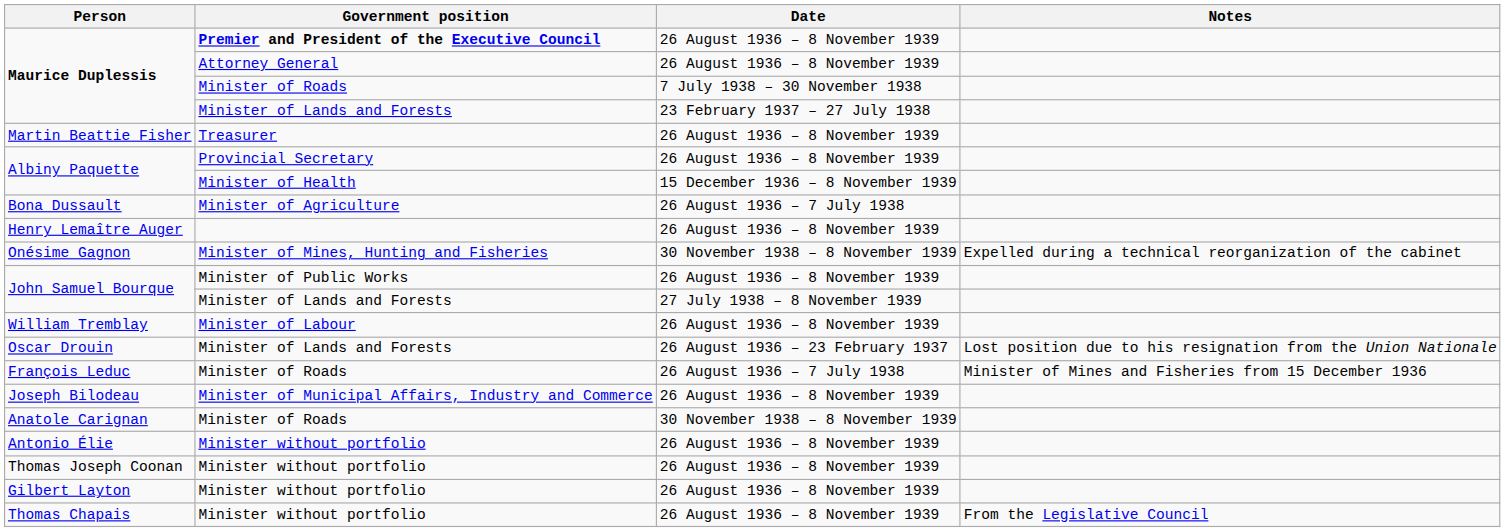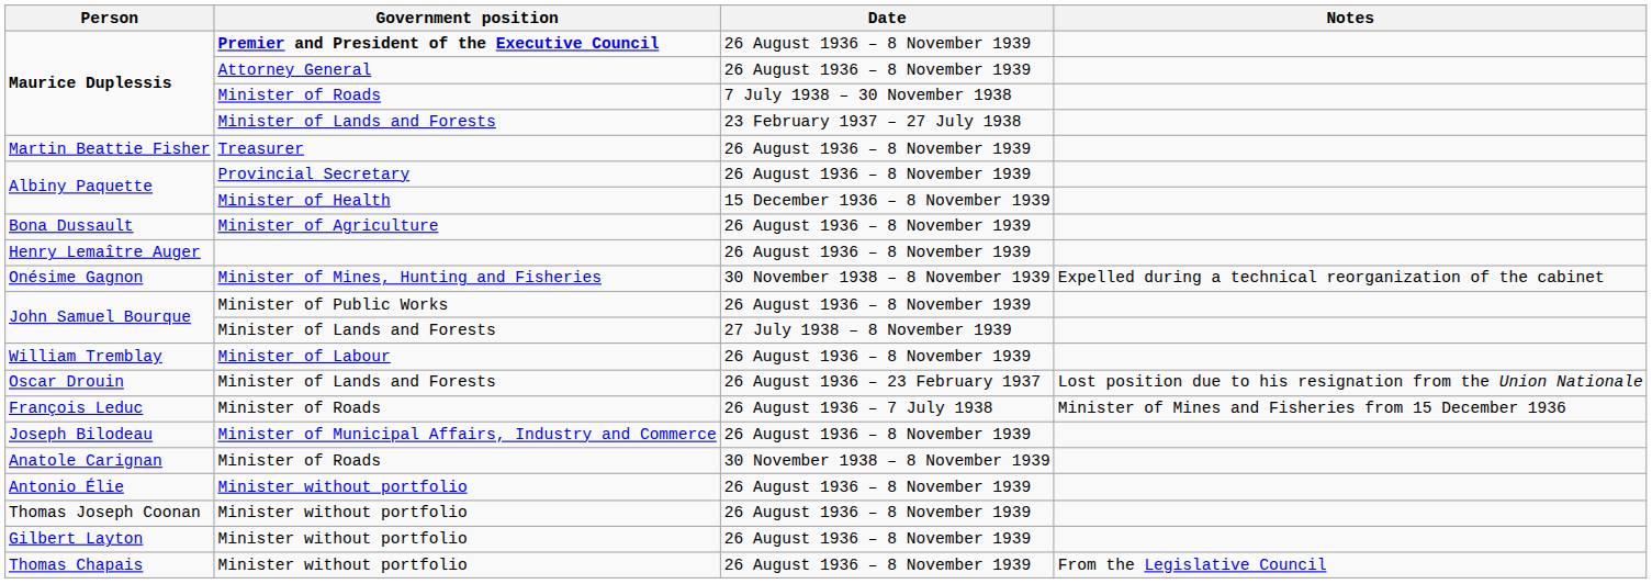Bona Dussault | Date: 26 August 1936 – 7 July 1938 -> 26 August 1936 – 8 November 1939
